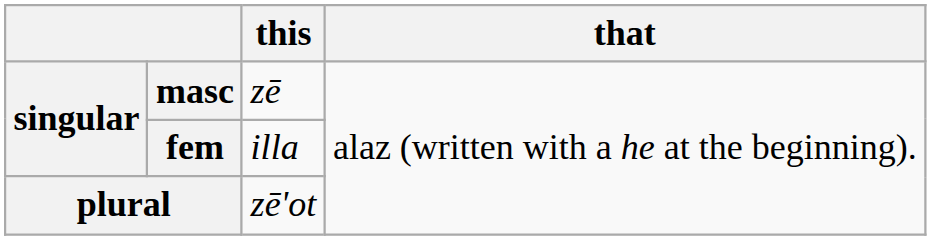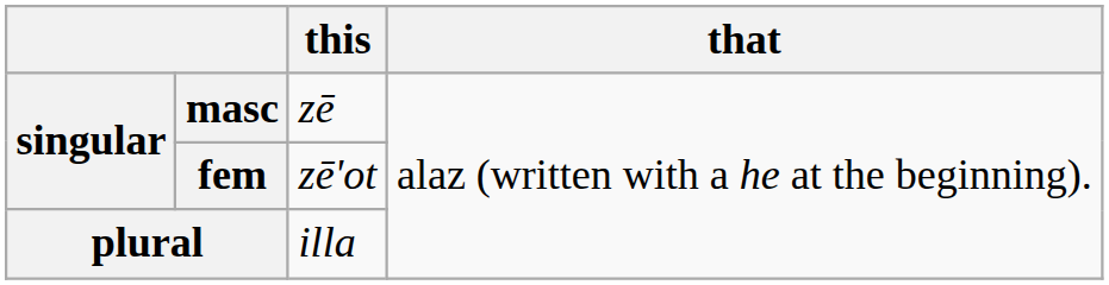fem | this: illa -> zē'ot
plural | this: zē'ot -> illa
